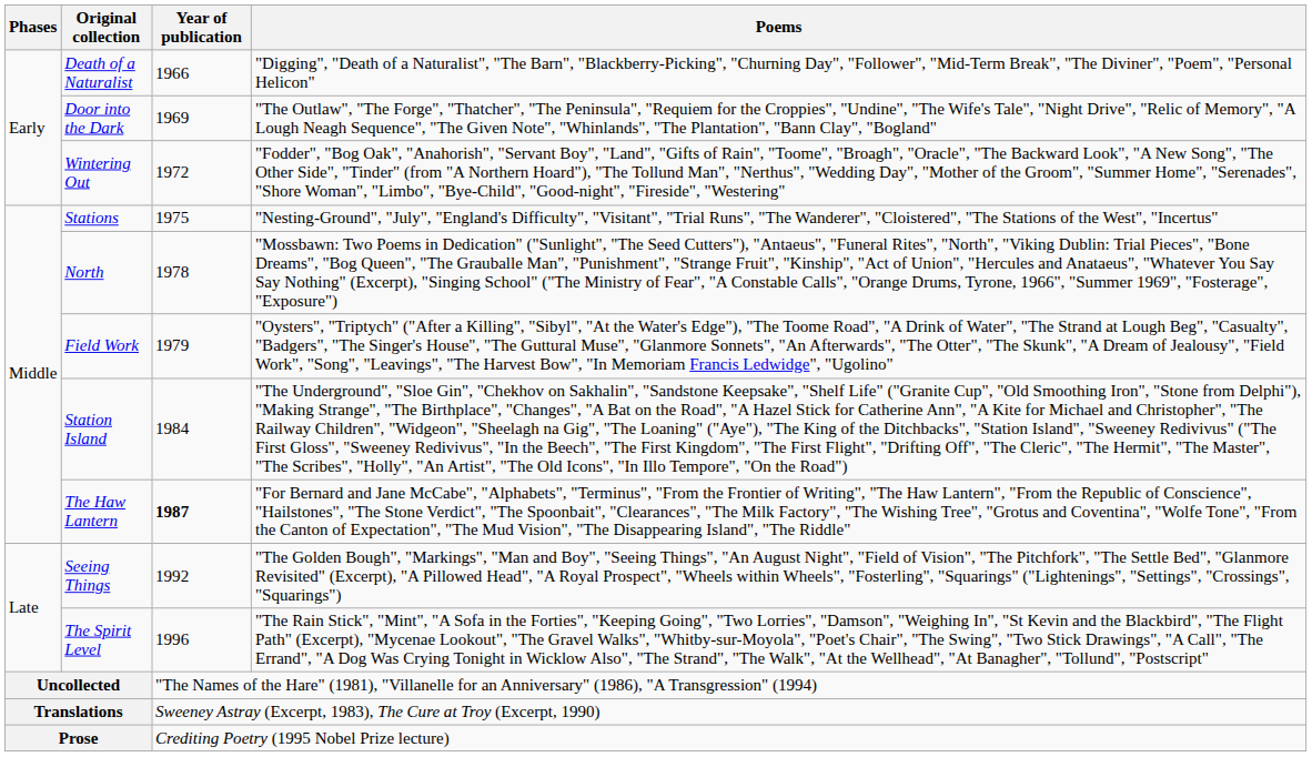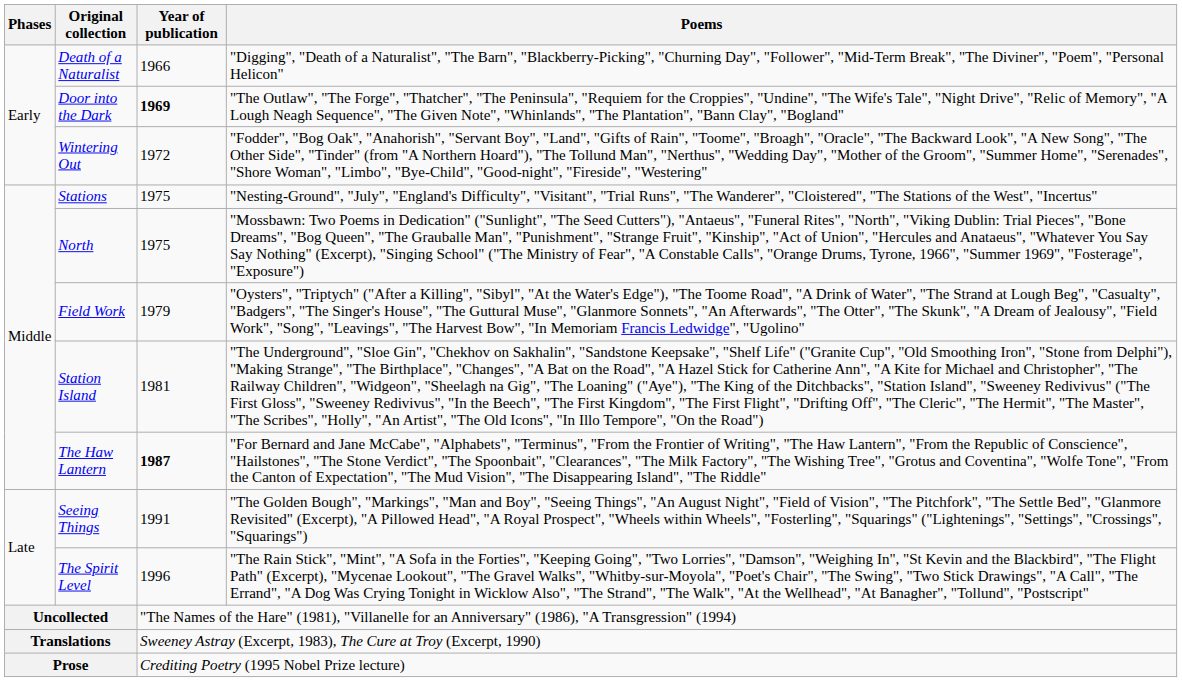Door into the Dark | Year of publication: normal -> bold
North | Year of publication: 1978 -> 1975
Station Island | Year of publication: 1984 -> 1981
Seeing Things | Year of publication: 1992 -> 1991
